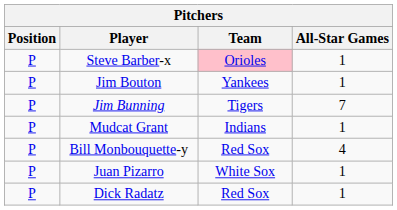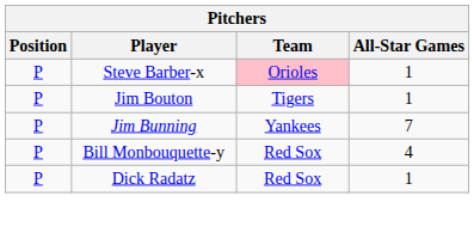Jim Bouton | Team: Yankees -> Tigers
Jim Bunning | Team: Tigers -> Yankees
- row: P | Mudcat Grant | Indians | 1
- row: P | Juan Pizarro | White Sox | 1
